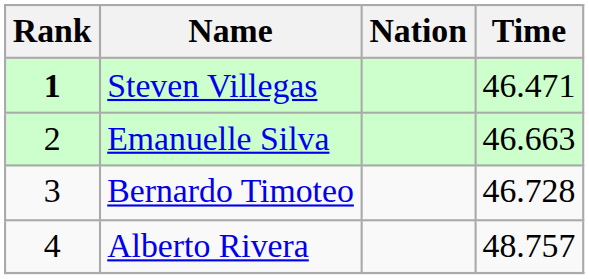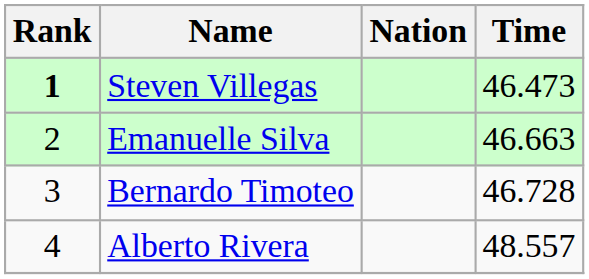Steven Villegas | Time: 46.471 -> 46.473
Alberto Rivera | Time: 48.757 -> 48.557
